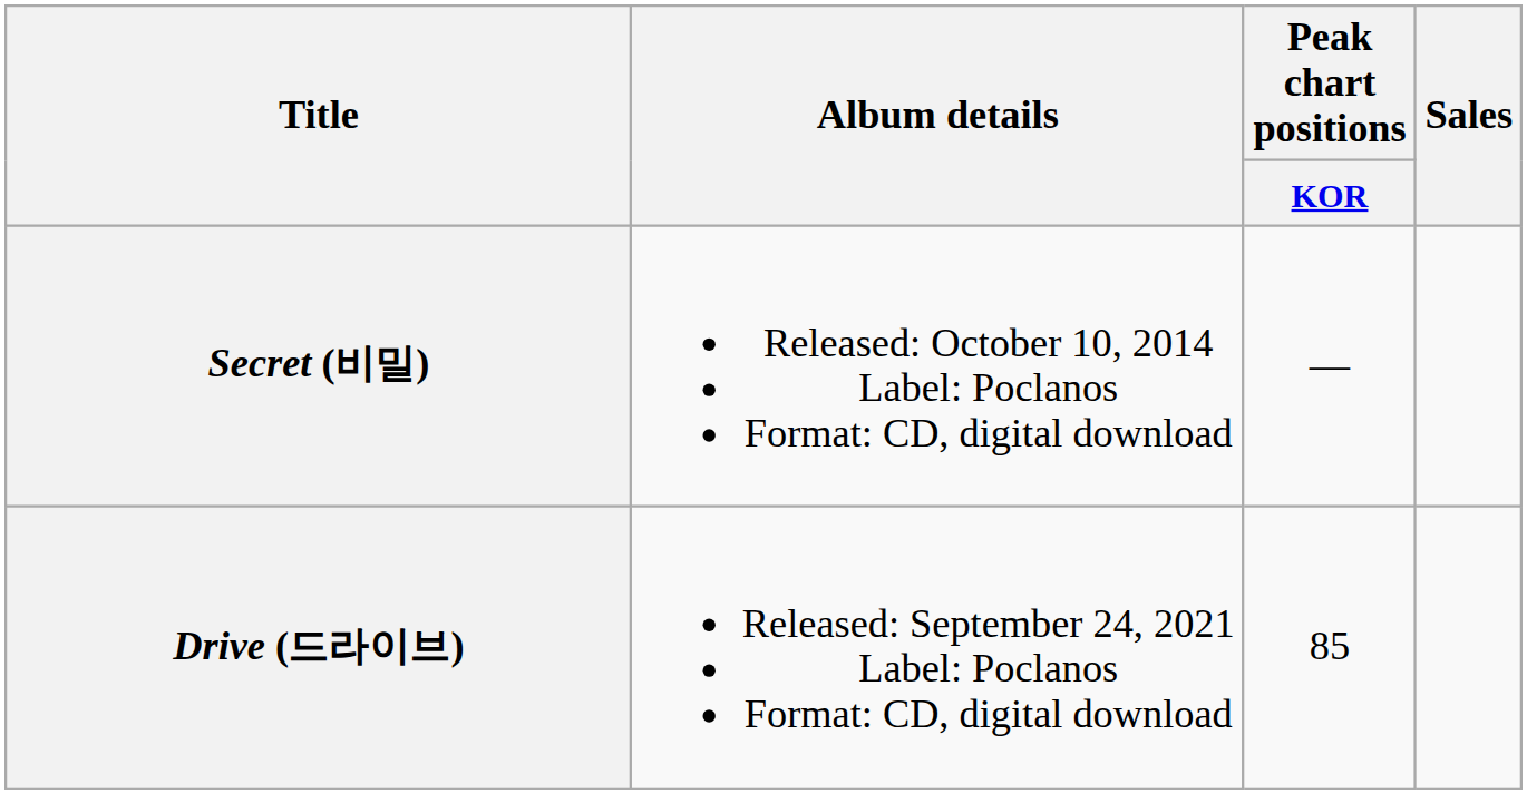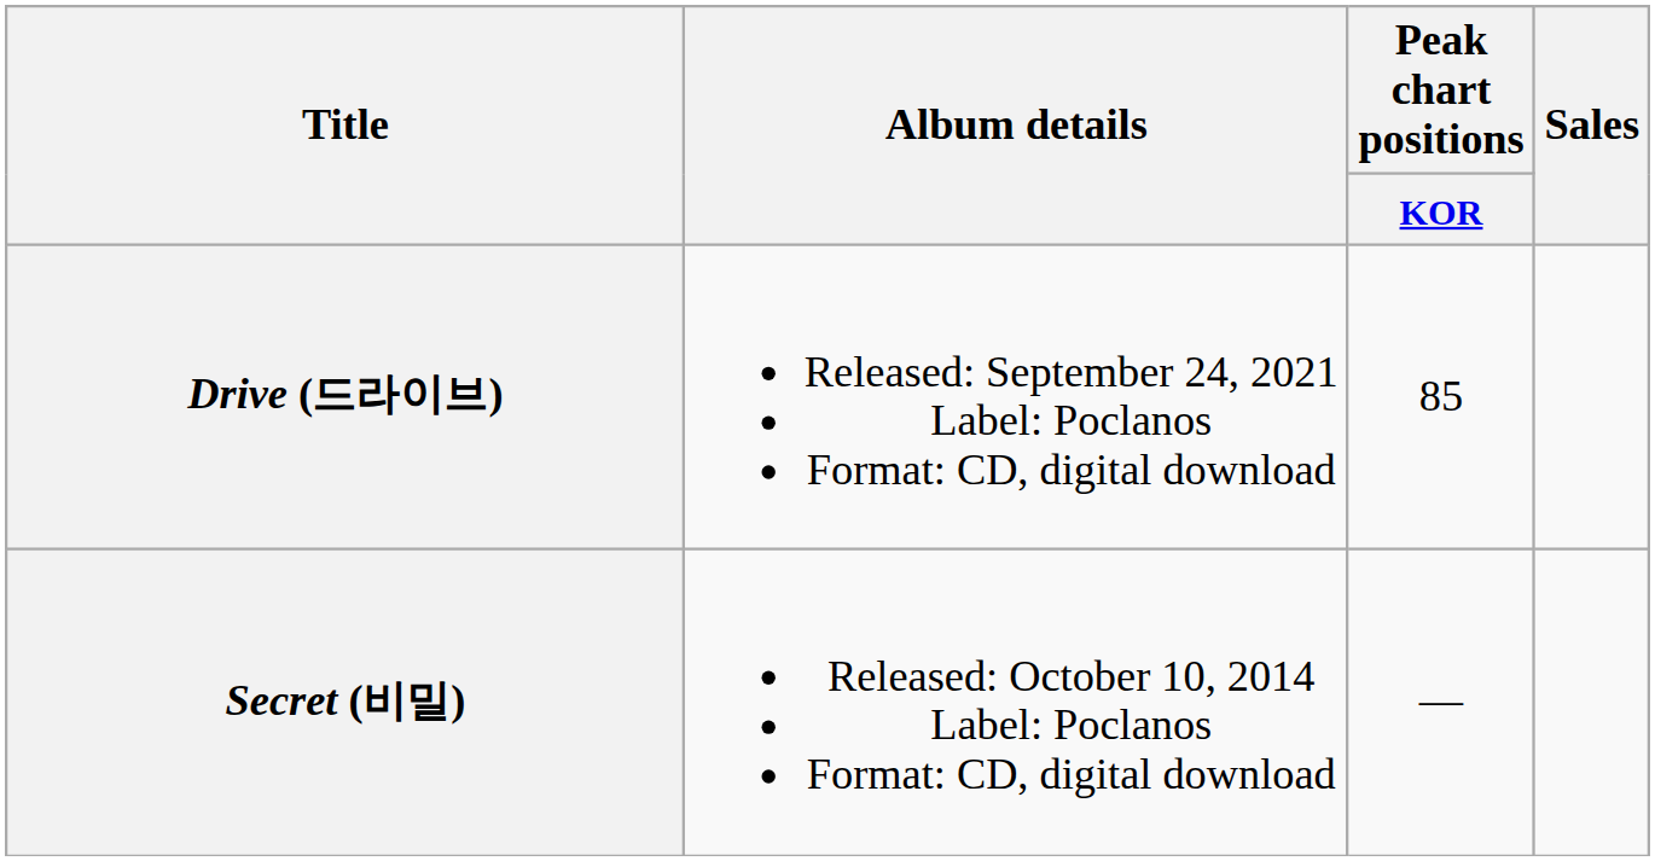rows swapped: Secret (비밀) <-> Drive (드라이브)
